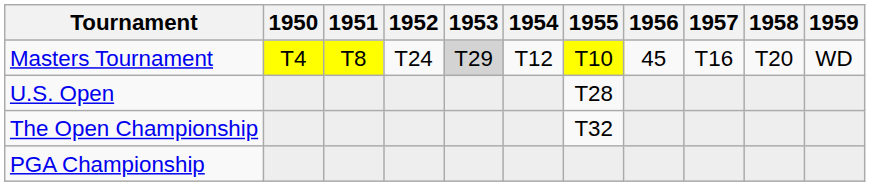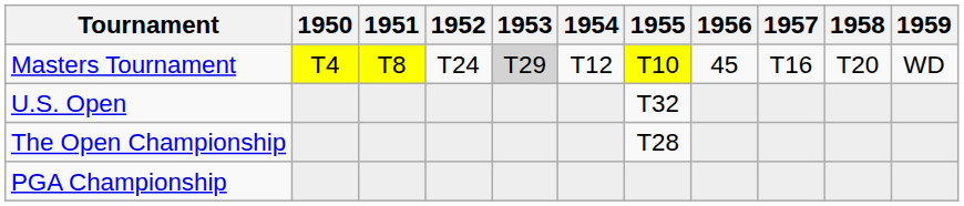U.S. Open | 1955: T28 -> T32
The Open Championship | 1955: T32 -> T28
